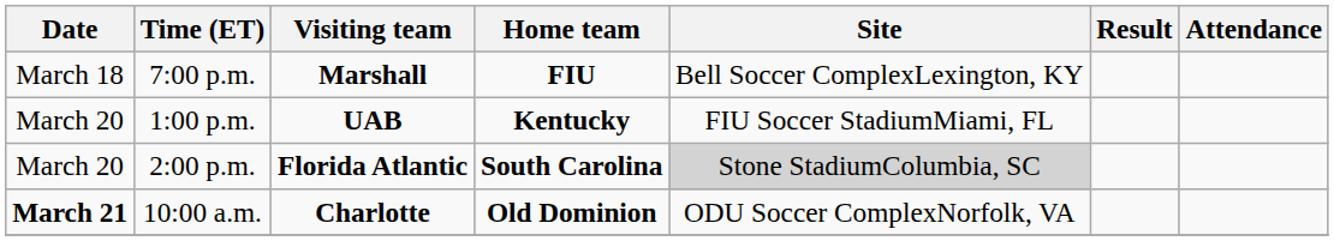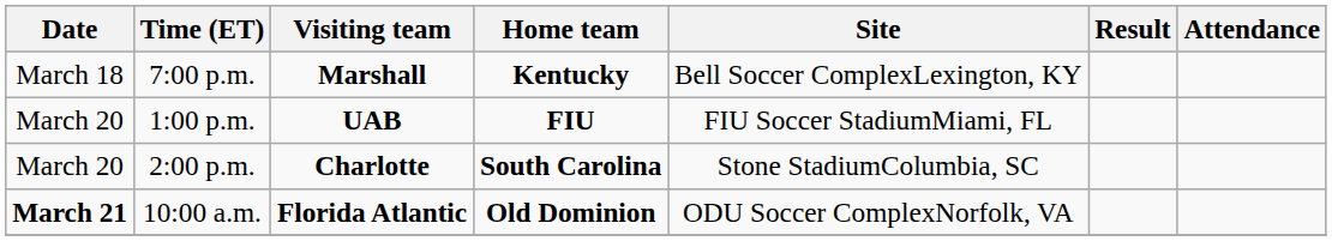7:00 p.m. | Home team: FIU -> Kentucky
1:00 p.m. | Home team: Kentucky -> FIU
2:00 p.m. | Visiting team: Florida Atlantic -> Charlotte
2:00 p.m. | Site: lightgrey background -> no background
10:00 a.m. | Visiting team: Charlotte -> Florida Atlantic
